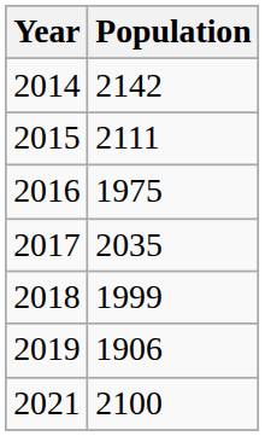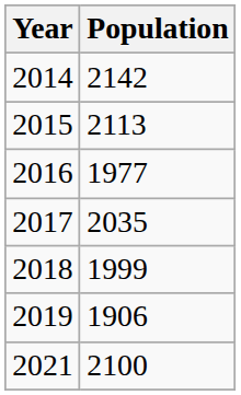2015 | Population: 2111 -> 2113
2016 | Population: 1975 -> 1977
